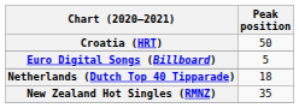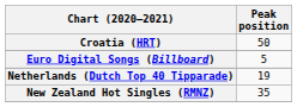Netherlands (Dutch Top 40 Tipparade) | Peak position: 18 -> 19
